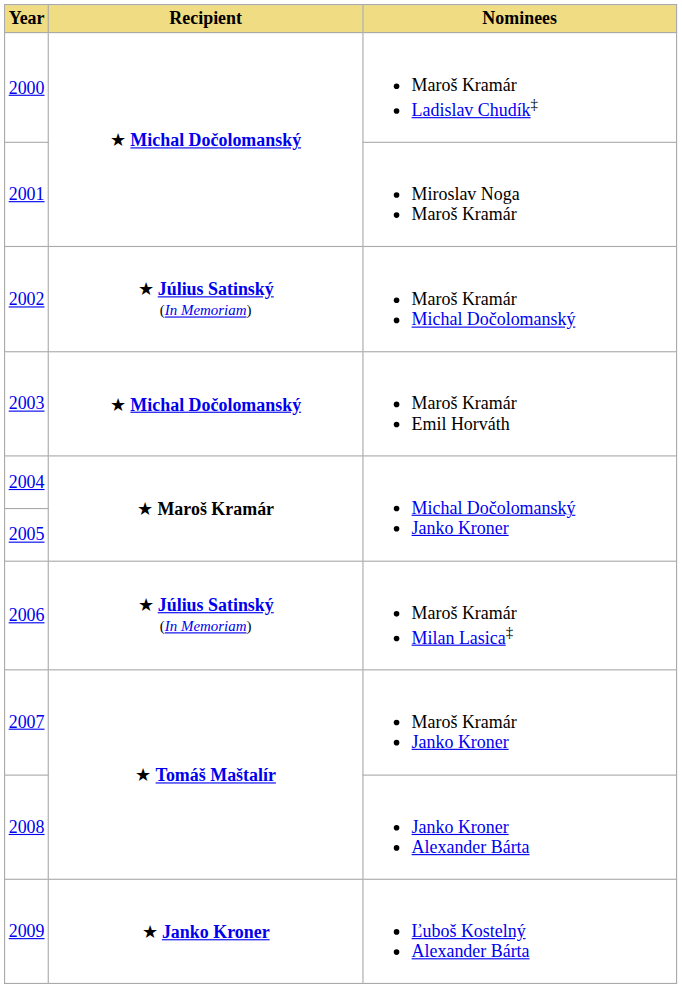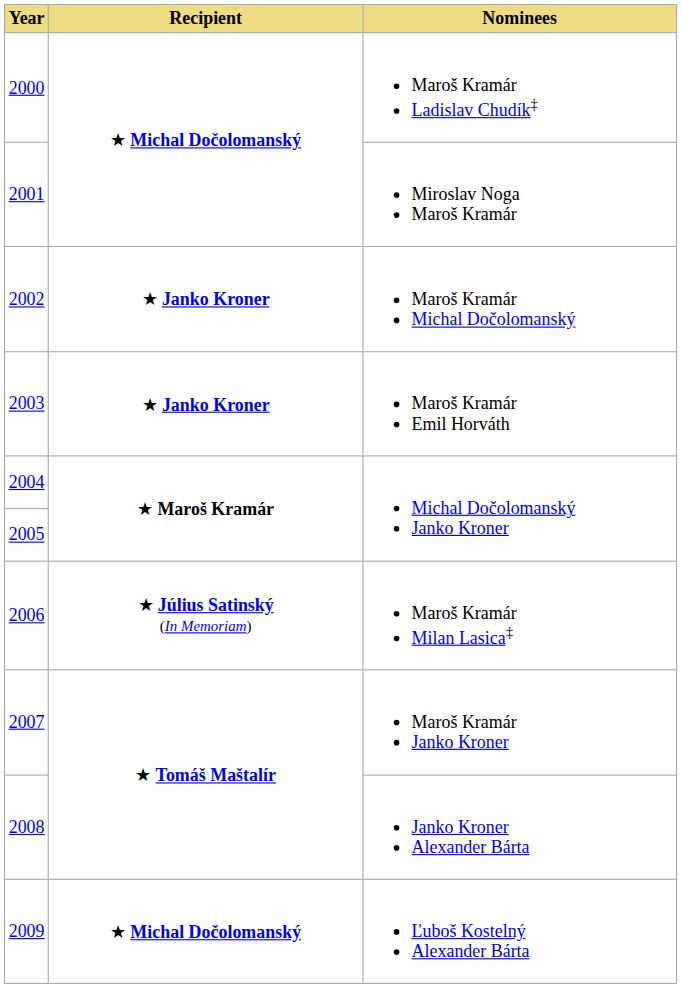Maroš Kramár Michal Dočolomanský | Recipient: ★ Július Satinský (In Memoriam) -> ★ Janko Kroner
Maroš Kramár Emil Horváth | Recipient: ★ Michal Dočolomanský -> ★ Janko Kroner
Ľuboš Kostelný Alexander Bárta | Recipient: ★ Janko Kroner -> ★ Michal Dočolomanský
